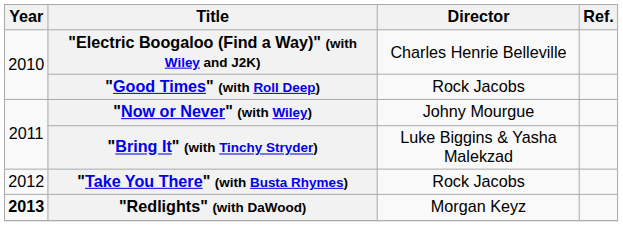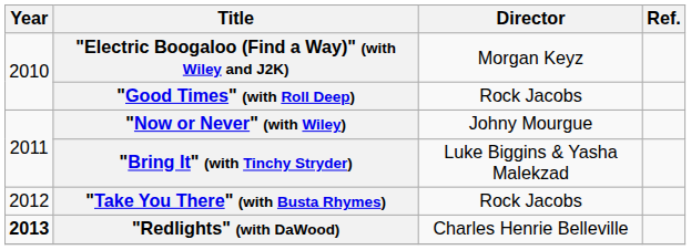"Electric Boogaloo (Find a Way)" (with Wiley and J2K) | Director: Charles Henrie Belleville -> Morgan Keyz
"Redlights" (with DaWood) | Director: Morgan Keyz -> Charles Henrie Belleville
